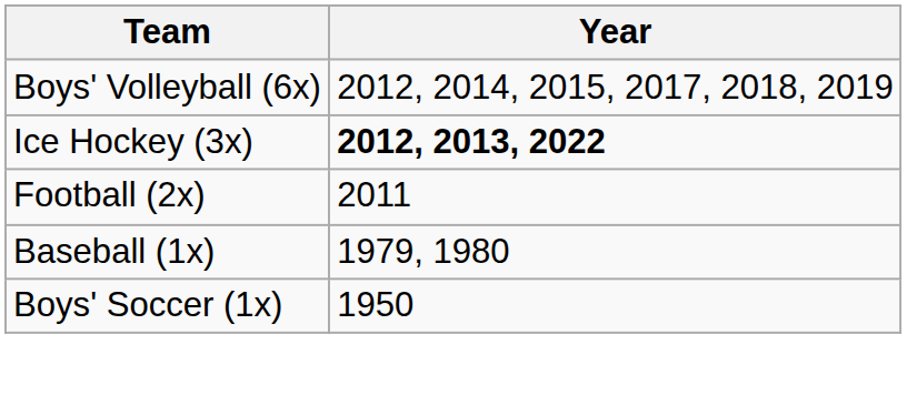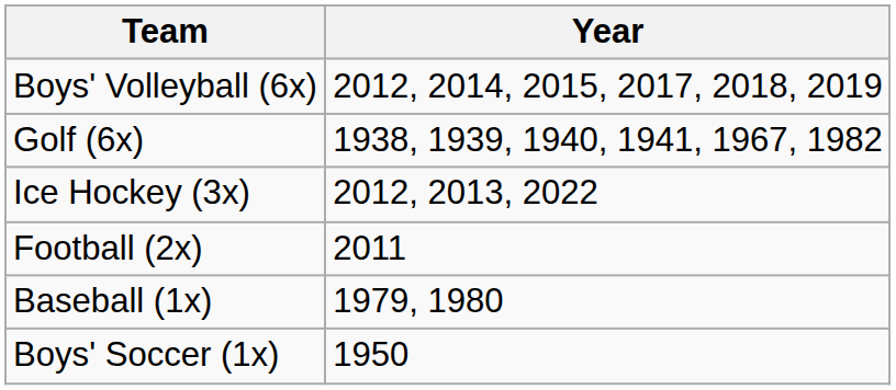+ row: Golf (6x) | 1938, 1939, 1940, 1941, 1967, 1982
Ice Hockey (3x) | Year: bold -> normal
